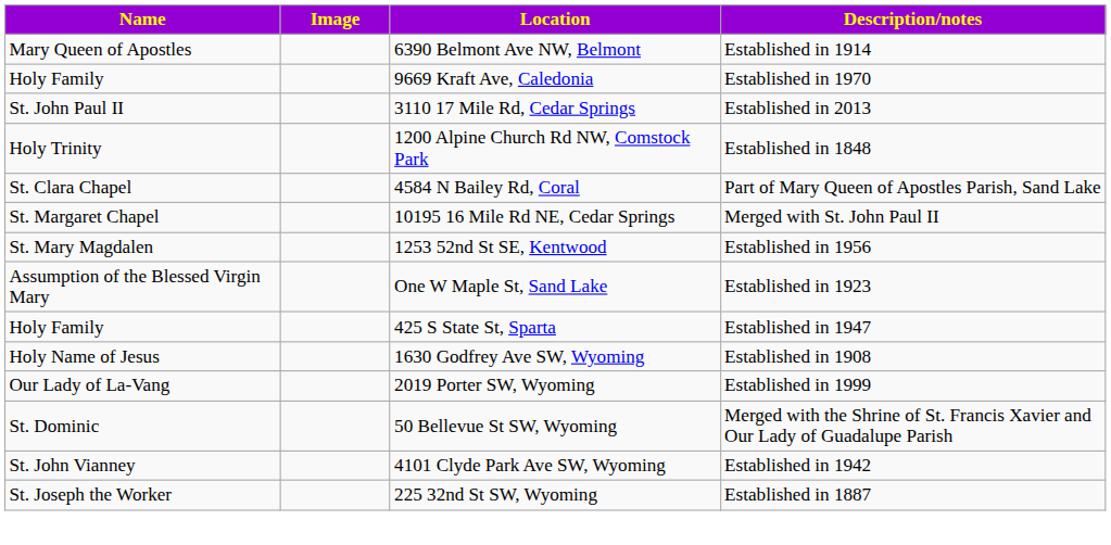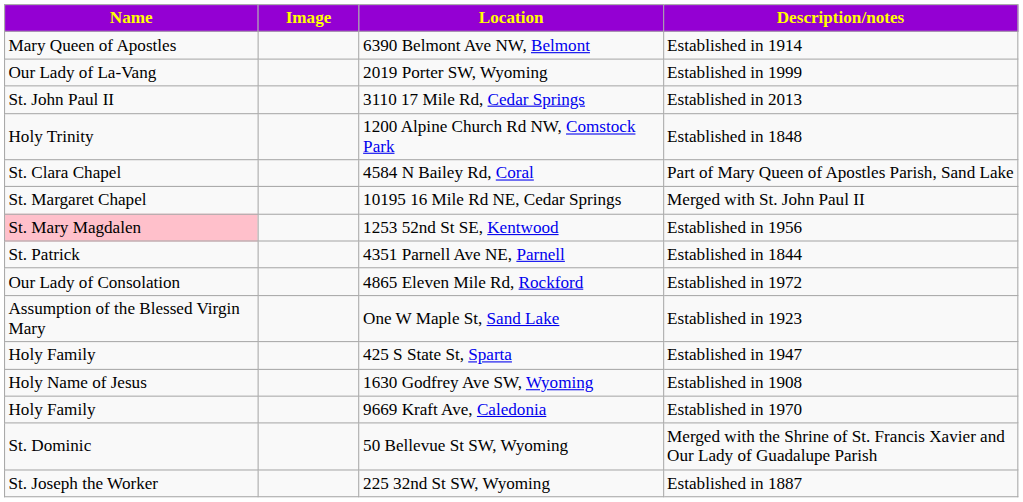rows swapped: 9669 Kraft Ave, Caledonia <-> 2019 Porter SW, Wyoming
1253 52nd St SE, Kentwood | Name: no background -> pink background
+ row: St. Patrick | 4351 Parnell Ave NE, Parnell | Established in 1844
+ row: Our Lady of Consolation | 4865 Eleven Mile Rd, Rockford | Established in 1972
- row: St. John Vianney | 4101 Clyde Park Ave SW, Wyoming | Established in 1942
